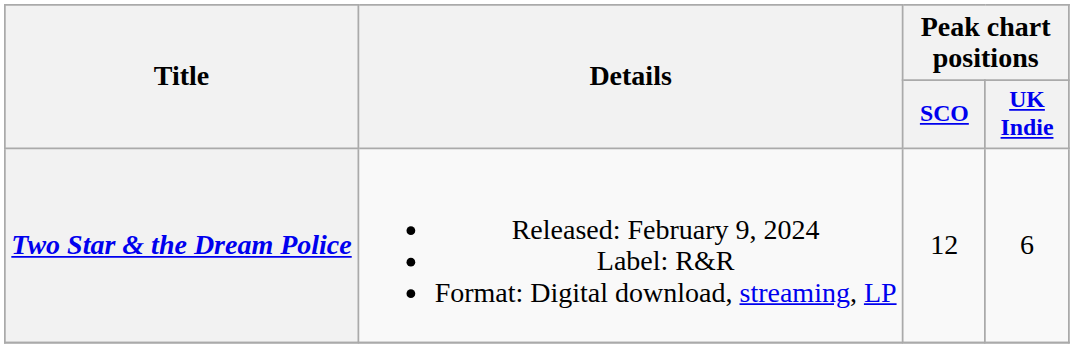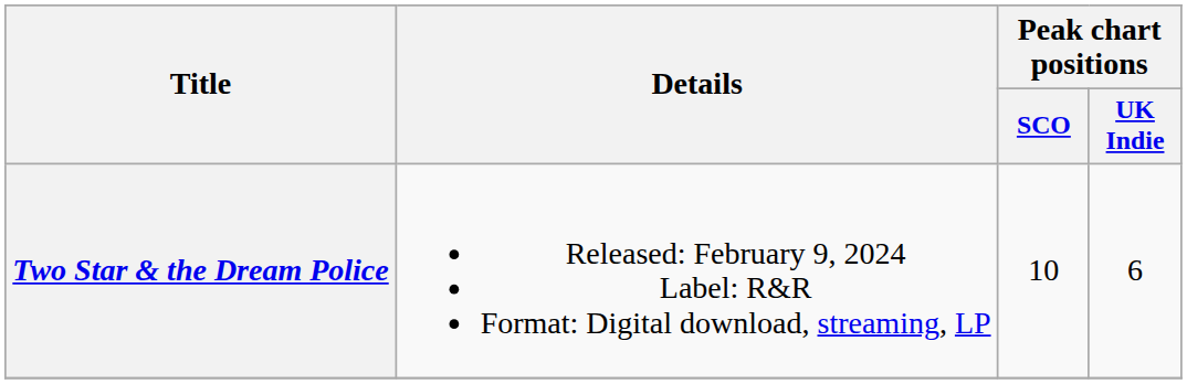Two Star & the Dream Police | Peak chart positions / SCO: 12 -> 10
